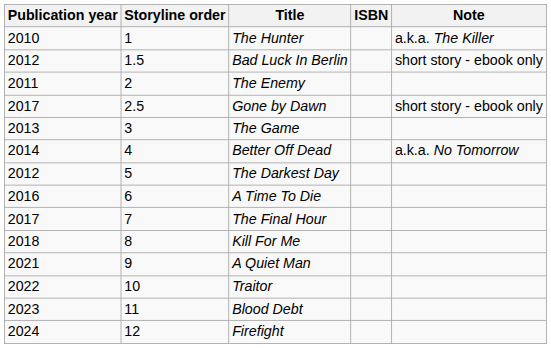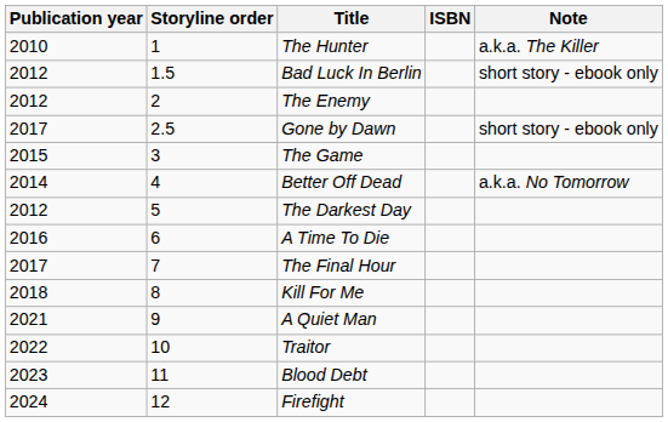The Enemy | Publication year: 2011 -> 2012
The Game | Publication year: 2013 -> 2015
